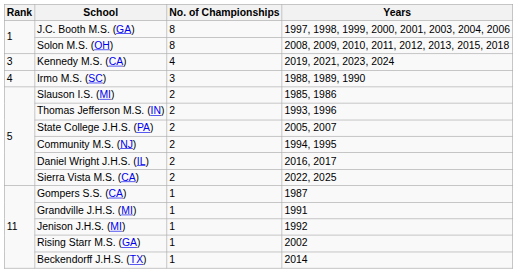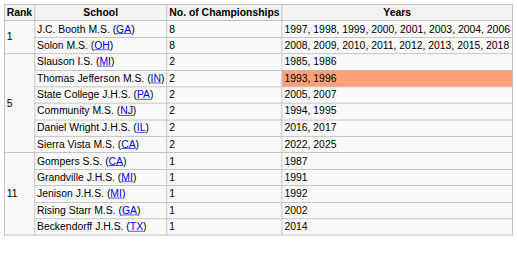- row: 3 | Kennedy M.S. (CA) | 4 | 2019, 2021, 2023, 2024
- row: 4 | Irmo M.S. (SC) | 3 | 1988, 1989, 1990
Thomas Jefferson M.S. (IN) | Years: no background -> lightsalmon background
